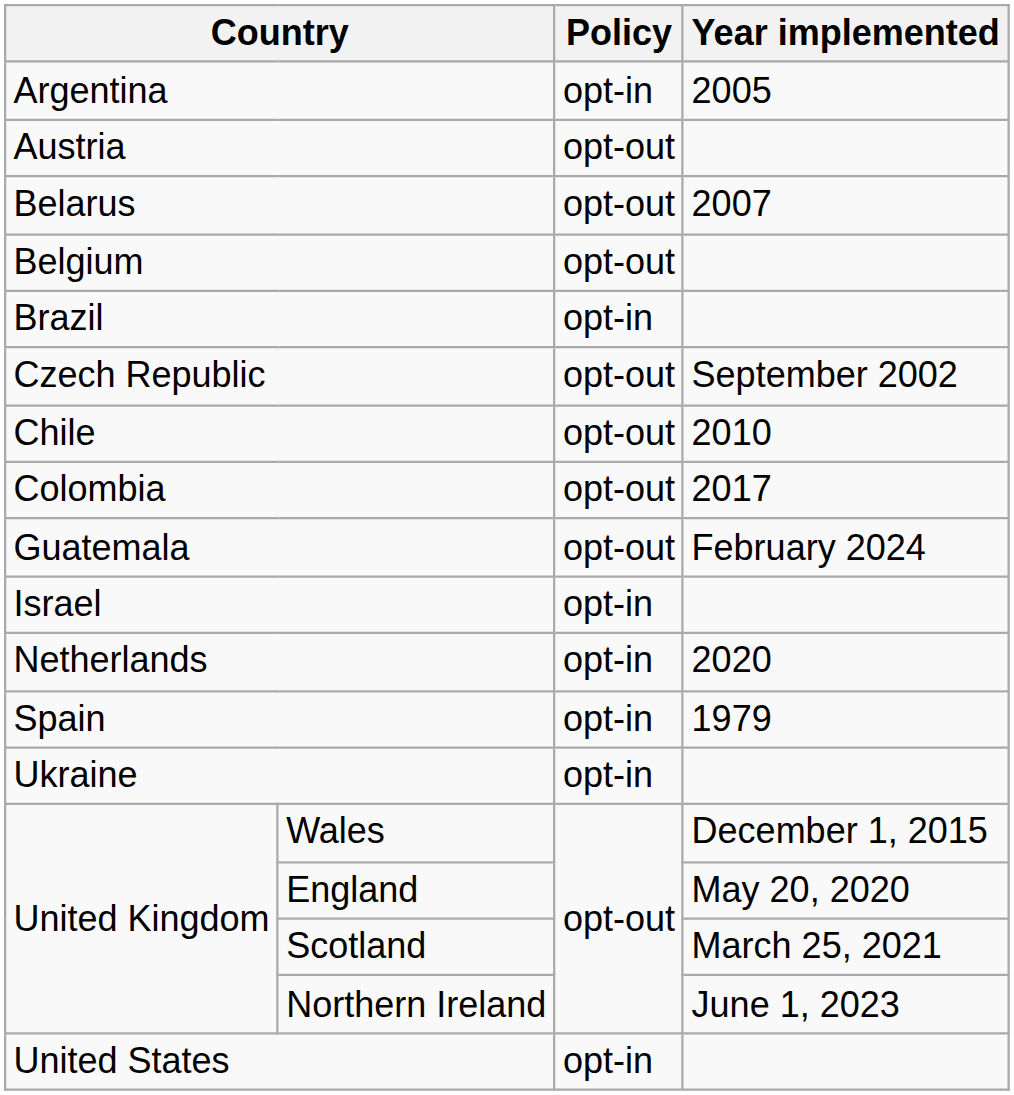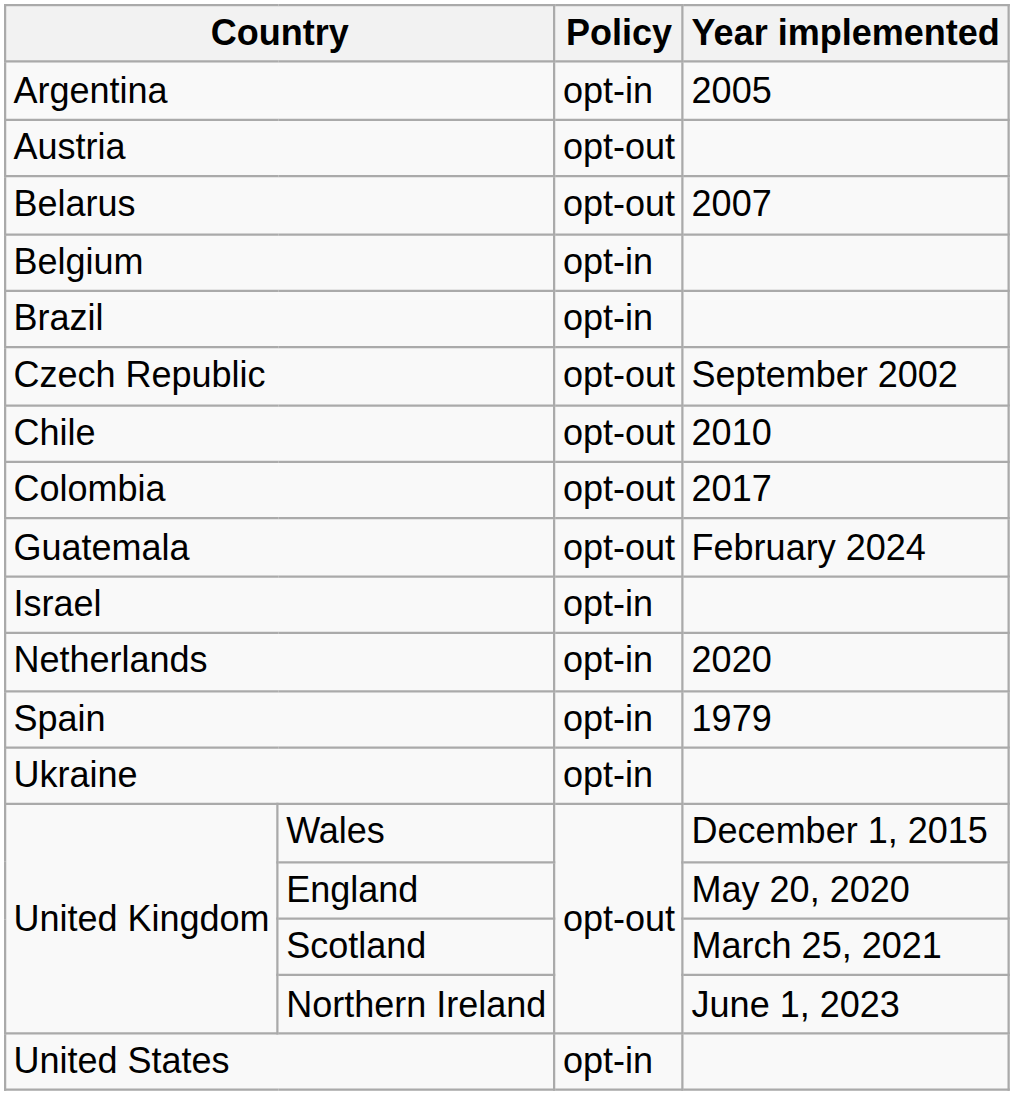Belgium | Policy: opt-out -> opt-in
